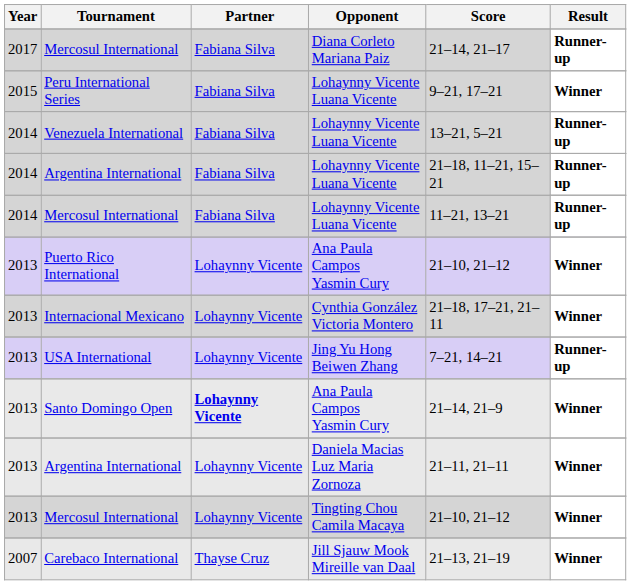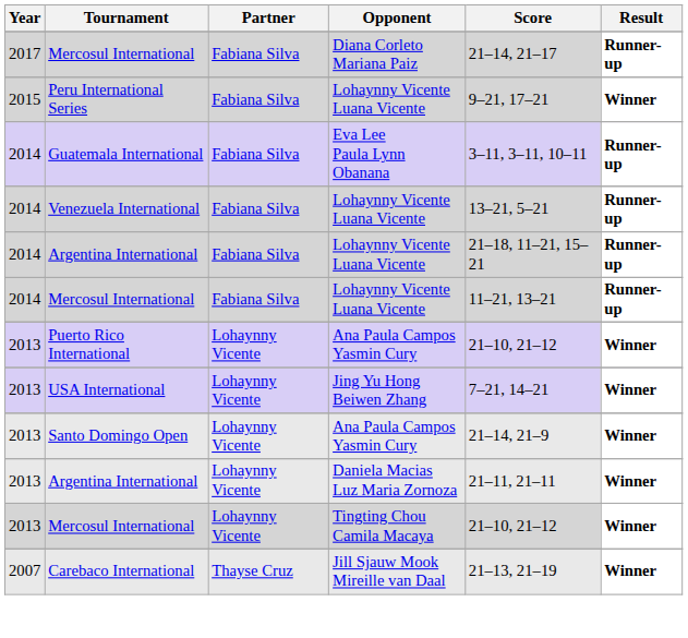+ row: 2014 | Guatemala International | Fabiana Silva | Eva Lee Paula Lynn Obanana | 3–11, 3–11, 10–11 | Runner-up
- row: 2013 | Internacional Mexicano | Lohaynny Vicente | Cynthia González Victoria Montero | 21–18, 17–21, 21–11 | Winner
USA International | Result: Runner-up -> Winner
Santo Domingo Open | Partner: bold -> normal
